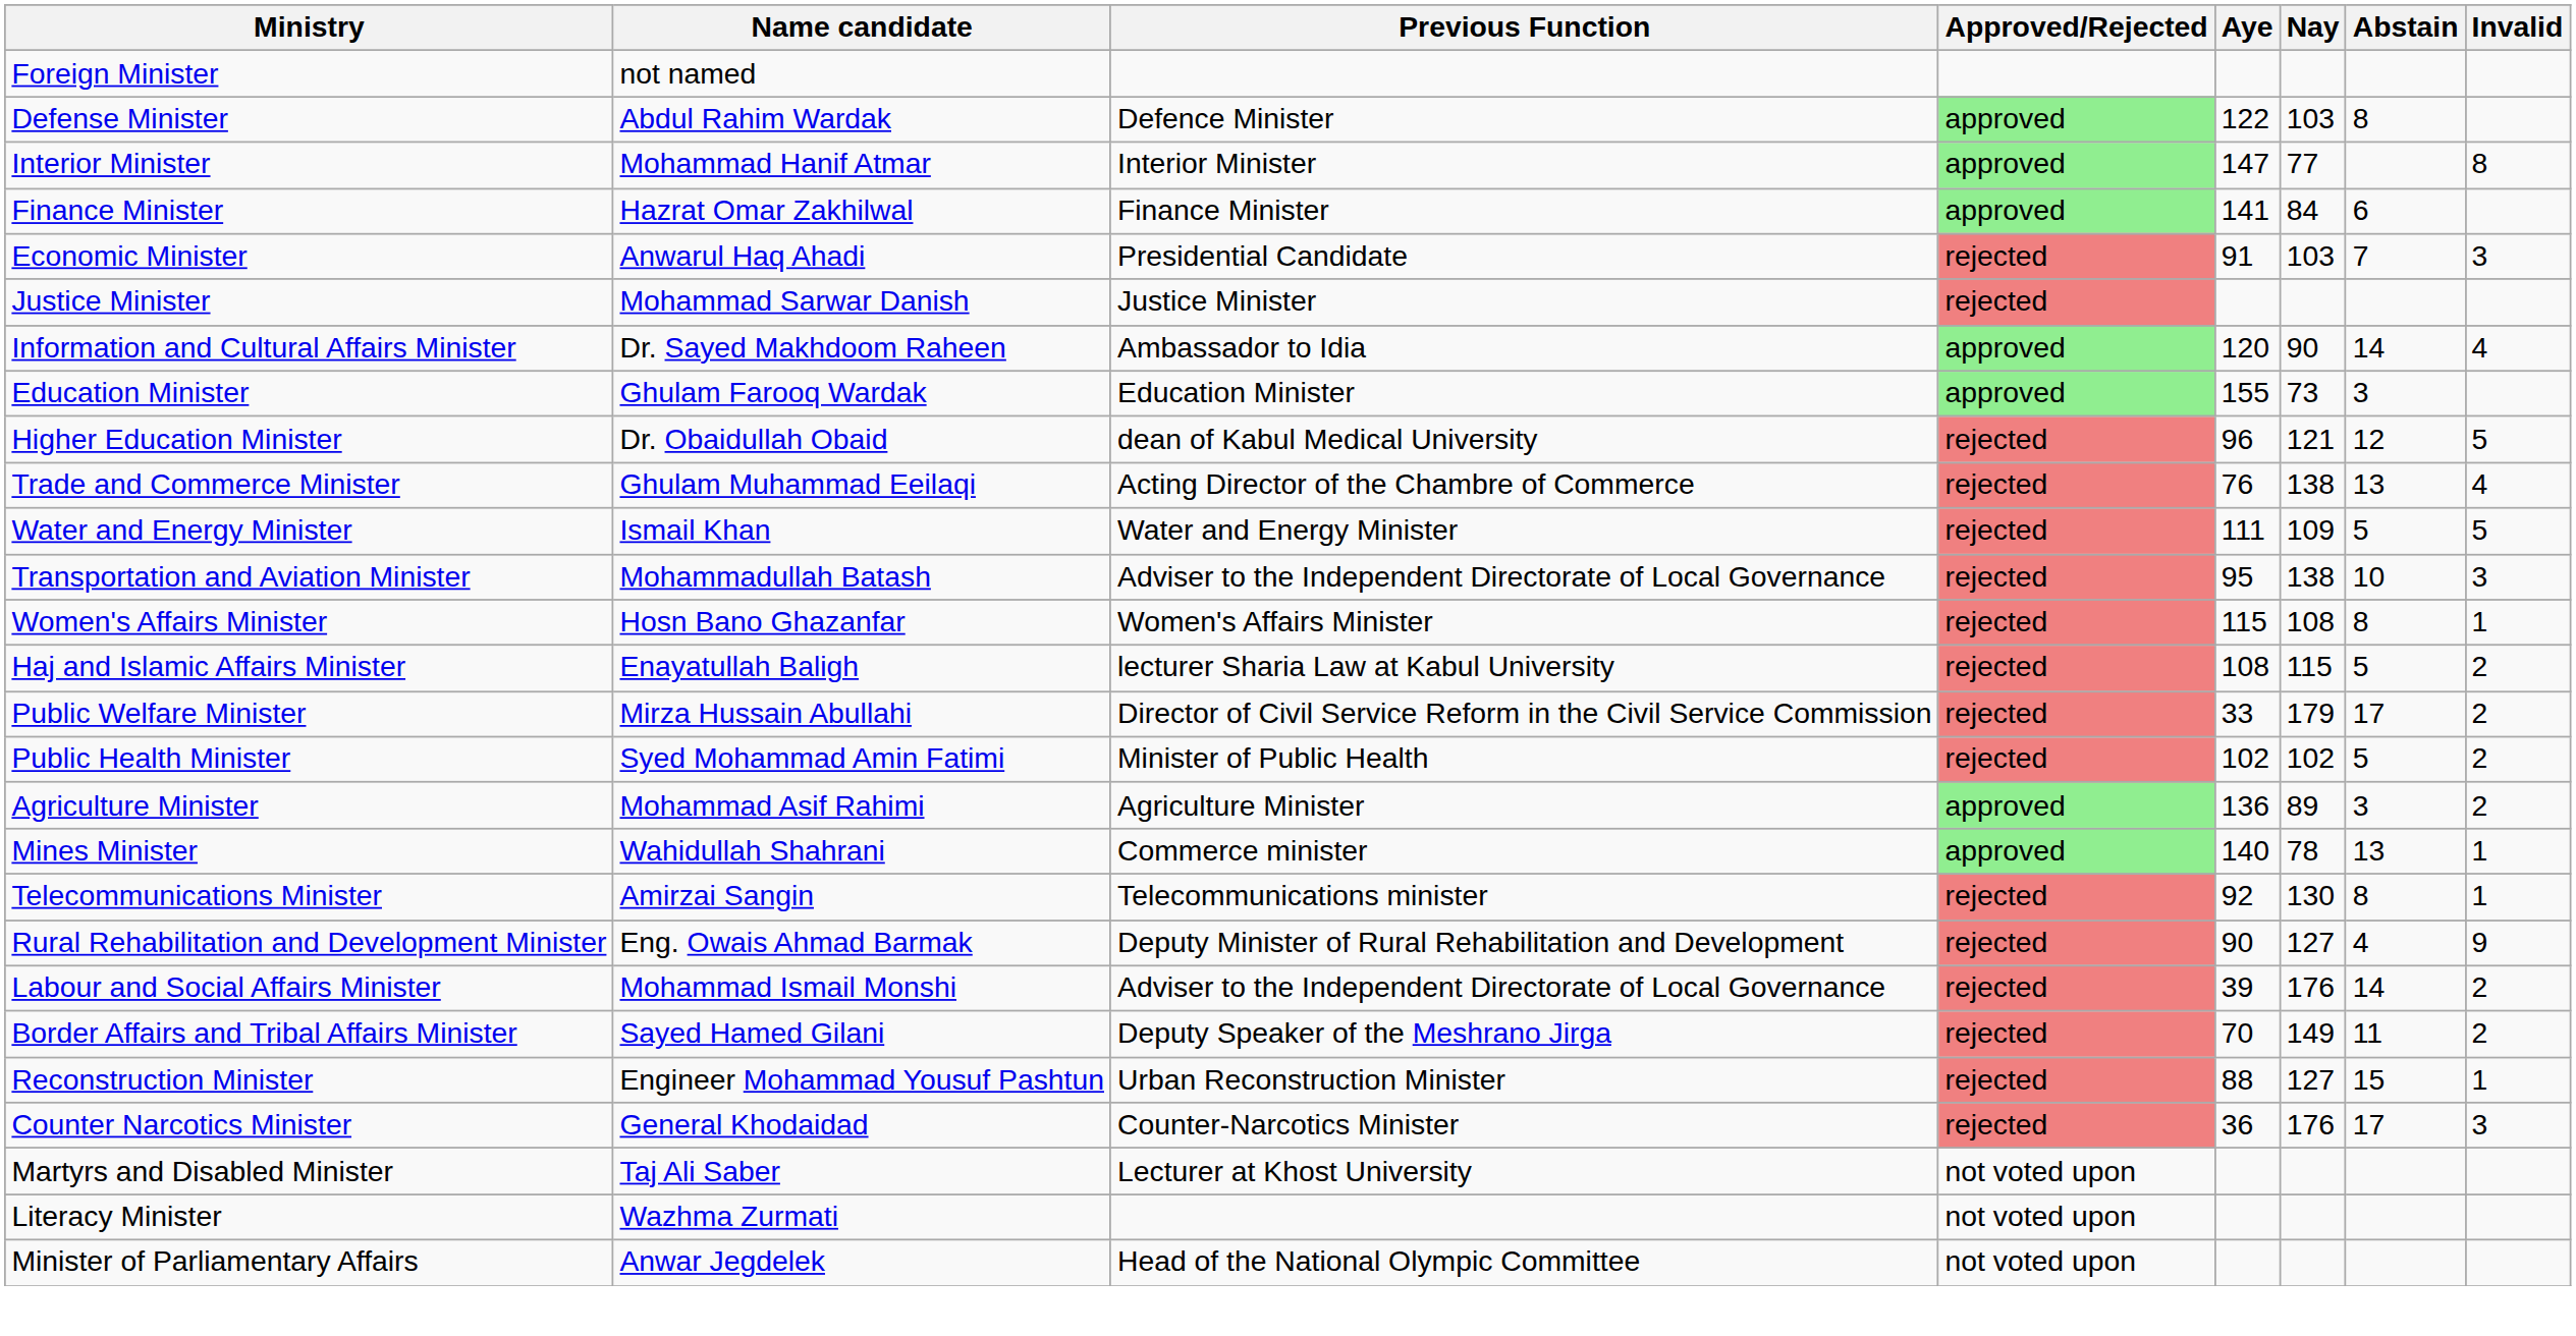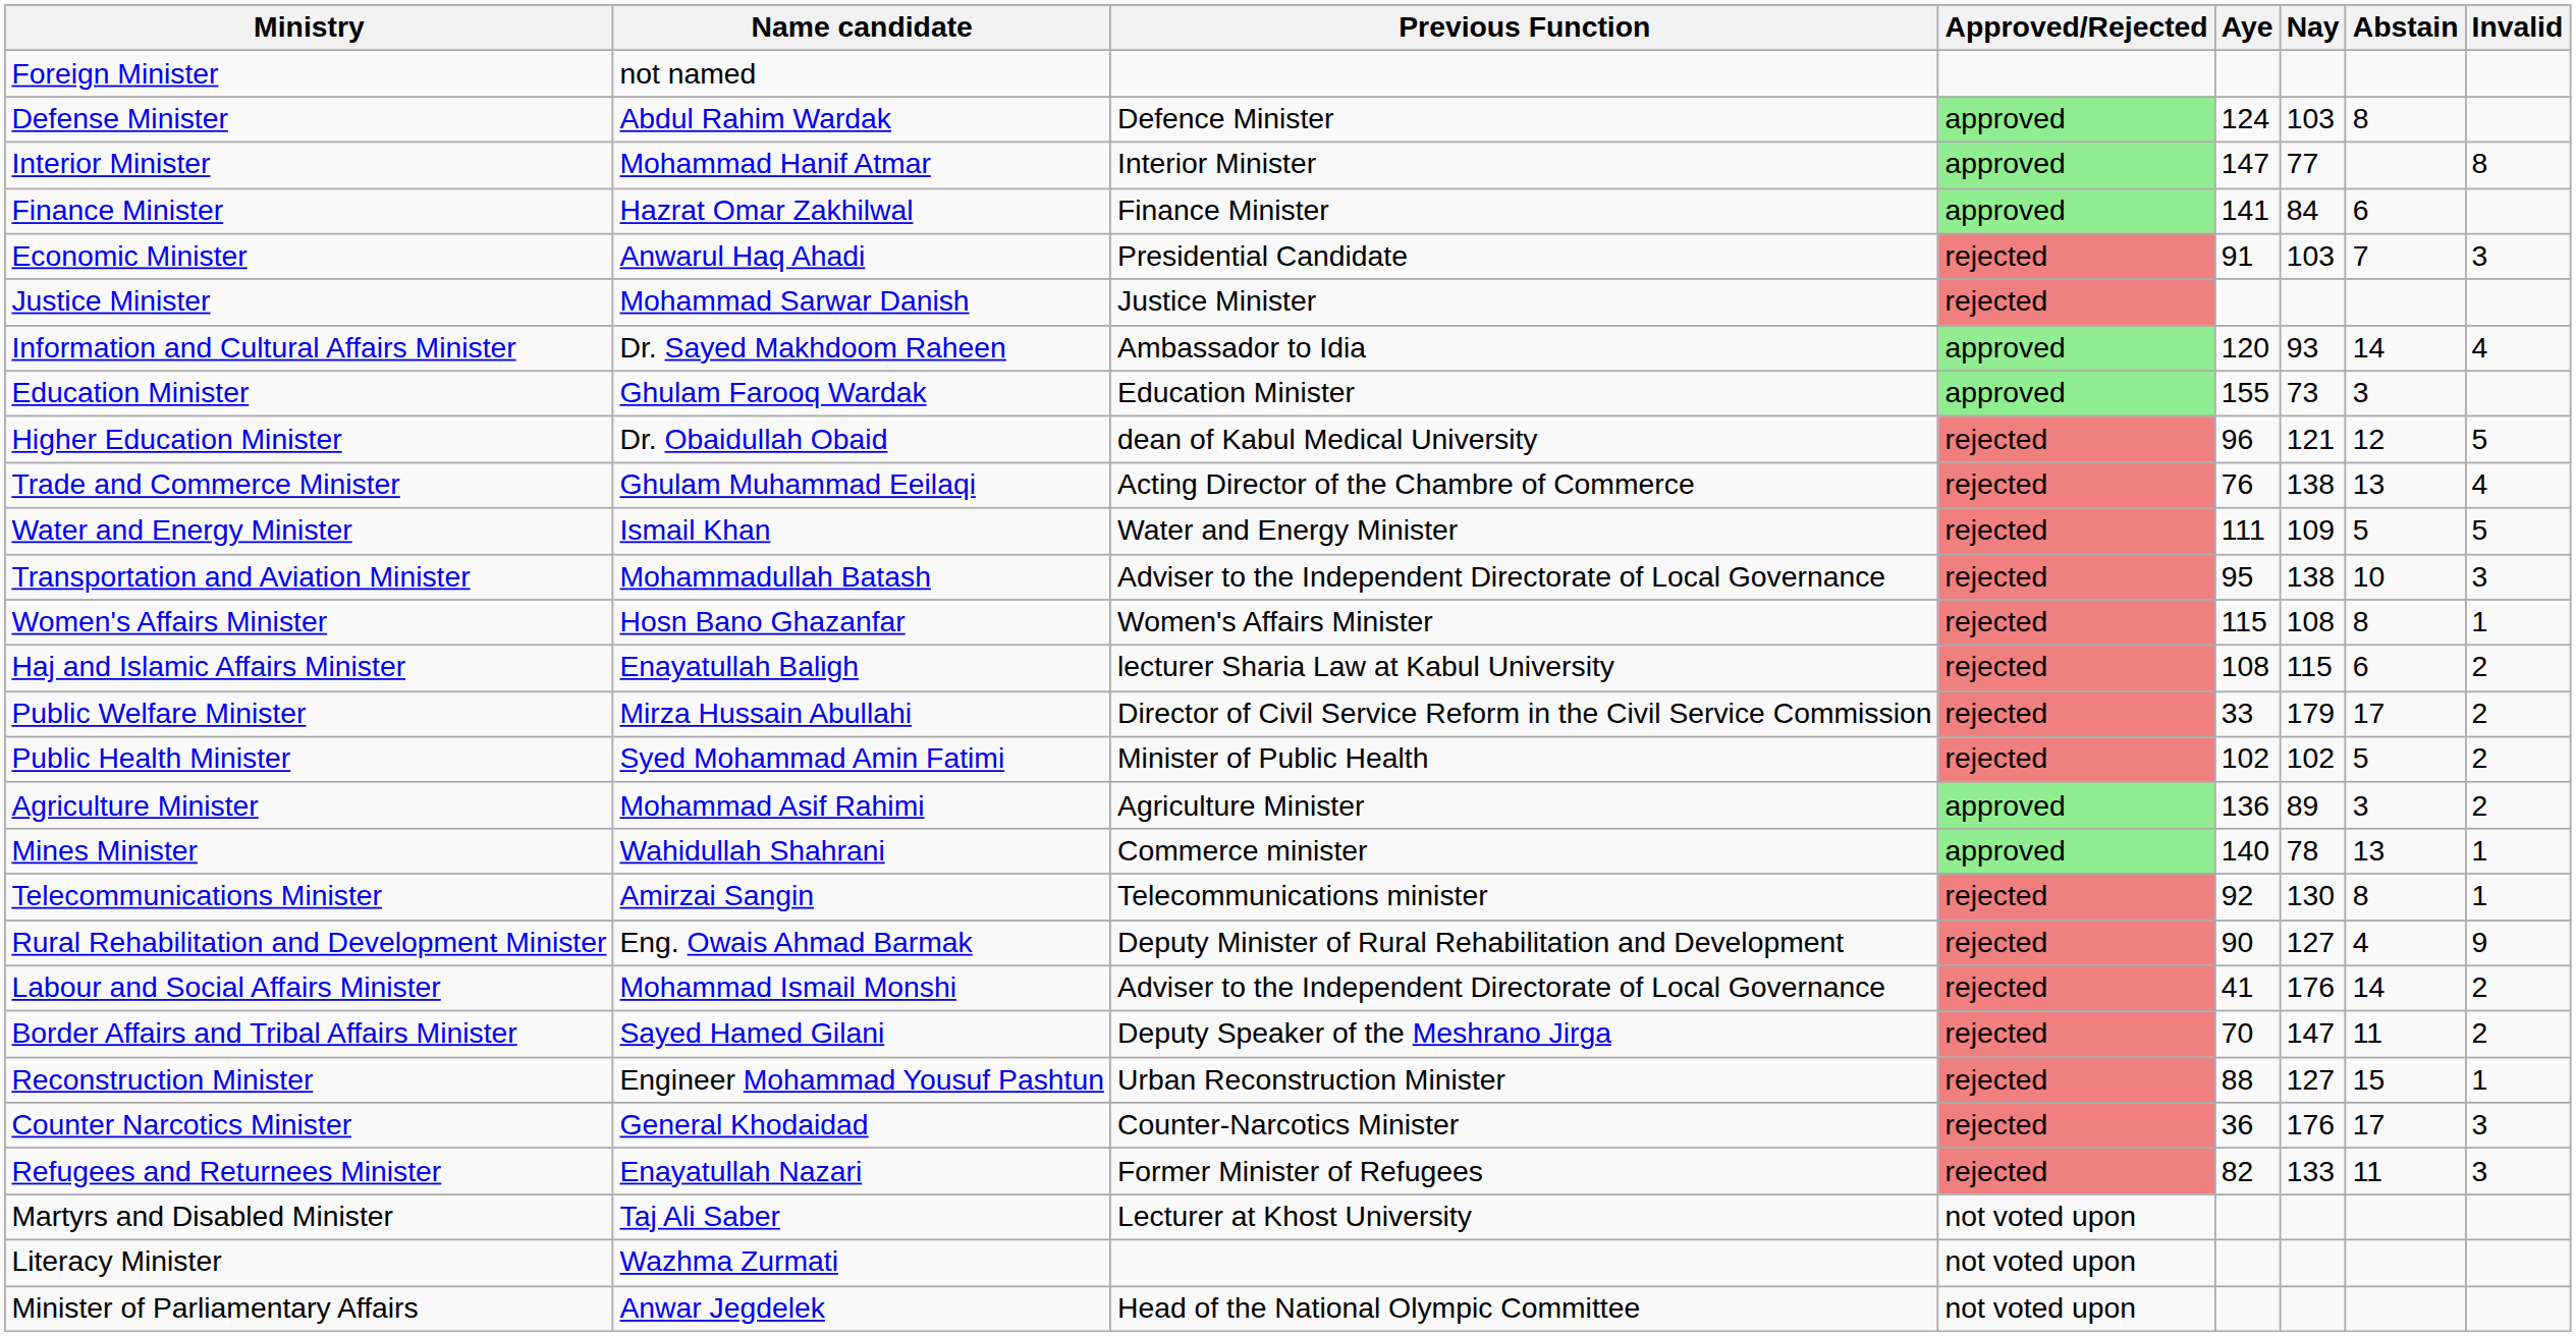Defense Minister | Aye: 122 -> 124
Information and Cultural Affairs Minister | Nay: 90 -> 93
Haj and Islamic Affairs Minister | Abstain: 5 -> 6
Labour and Social Affairs Minister | Aye: 39 -> 41
Border Affairs and Tribal Affairs Minister | Nay: 149 -> 147
+ row: Refugees and Returnees Minister | Enayatullah Nazari | Former Minister of Refugees | rejected | 82 | 133 | 11 | 3
